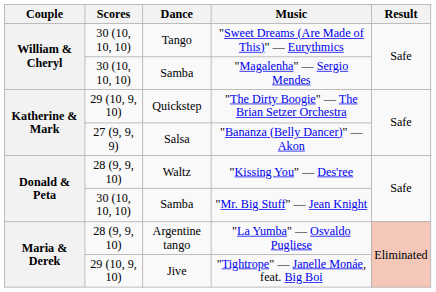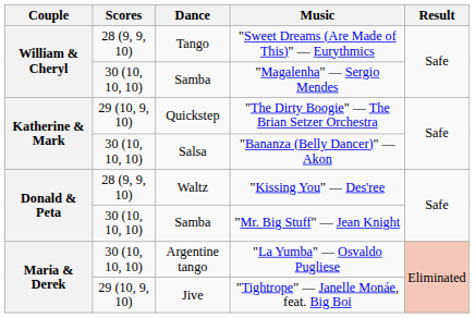"Sweet Dreams (Are Made of This)" — Eurythmics | Scores: 30 (10, 10, 10) -> 28 (9, 9, 10)
"Bananza (Belly Dancer)" — Akon | Scores: 27 (9, 9, 9) -> 30 (10, 10, 10)
"La Yumba" — Osvaldo Pugliese | Scores: 28 (9, 9, 10) -> 30 (10, 10, 10)
